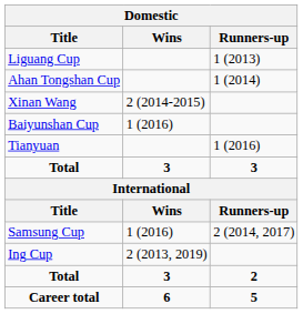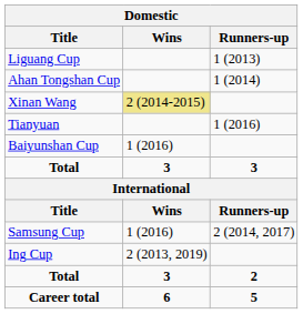Xinan Wang | Wins: no background -> khaki background
rows swapped: Tianyuan <-> Baiyunshan Cup
